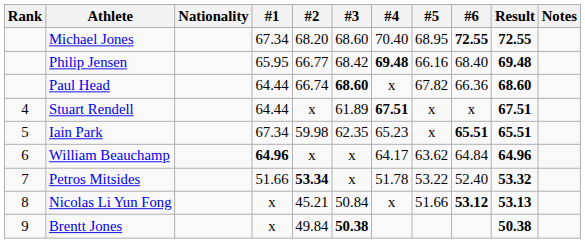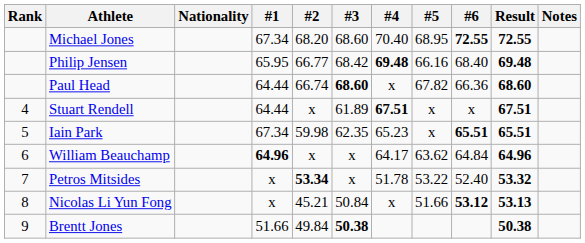Petros Mitsides | #1: 51.66 -> x
Brentt Jones | #1: x -> 51.66
